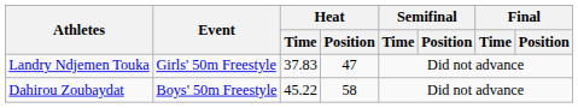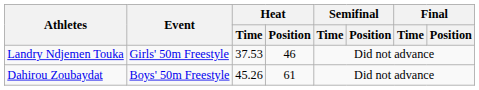Landry Ndjemen Touka | Heat / Time: 37.83 -> 37.53
Landry Ndjemen Touka | Heat / Position: 47 -> 46
Dahirou Zoubaydat | Heat / Time: 45.22 -> 45.26
Dahirou Zoubaydat | Heat / Position: 58 -> 61
